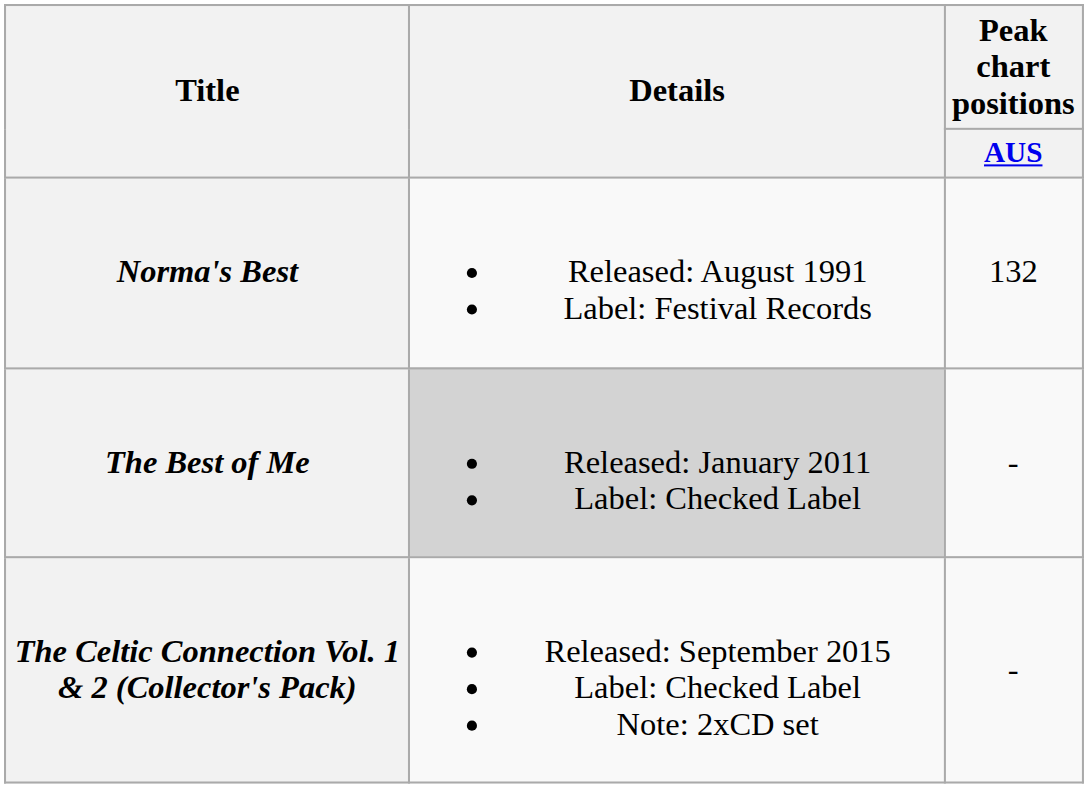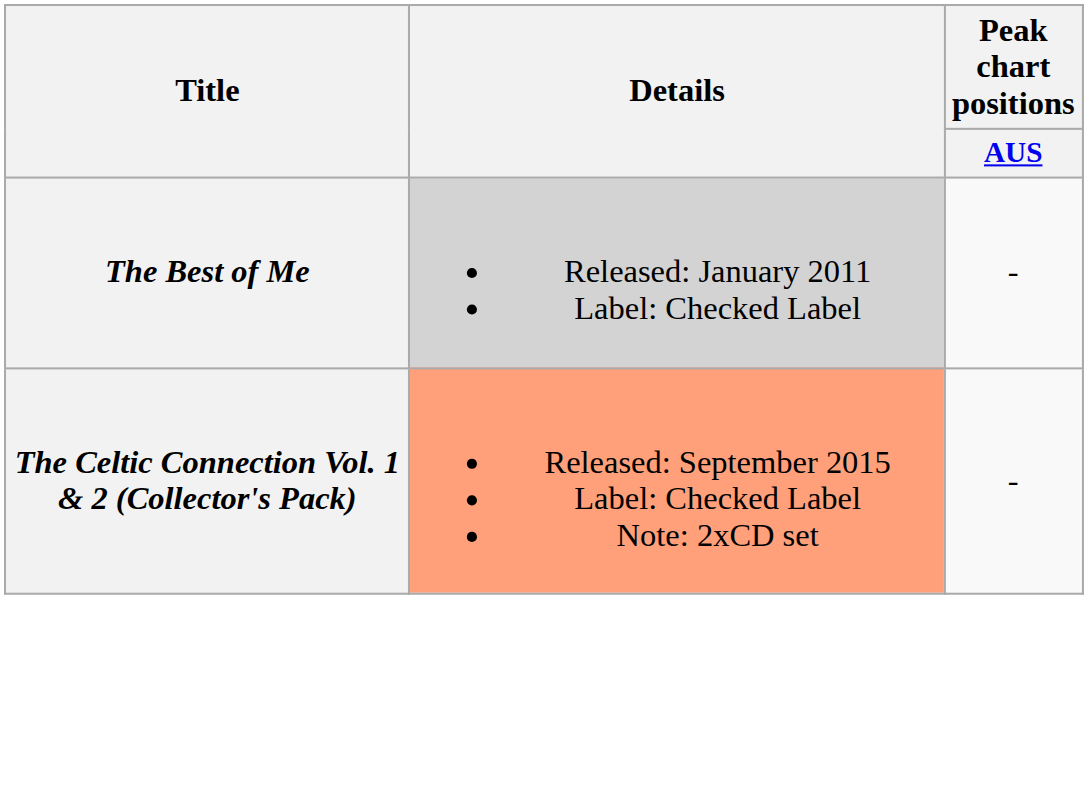- row: Norma's Best | Released: August 1991 Label: Festival Records | 132
The Celtic Connection Vol. 1 & 2 (Collector's Pack) | Details: no background -> lightsalmon background
